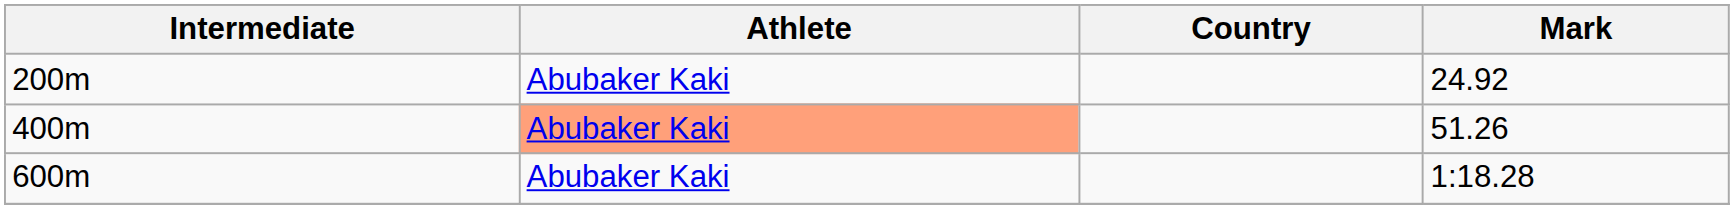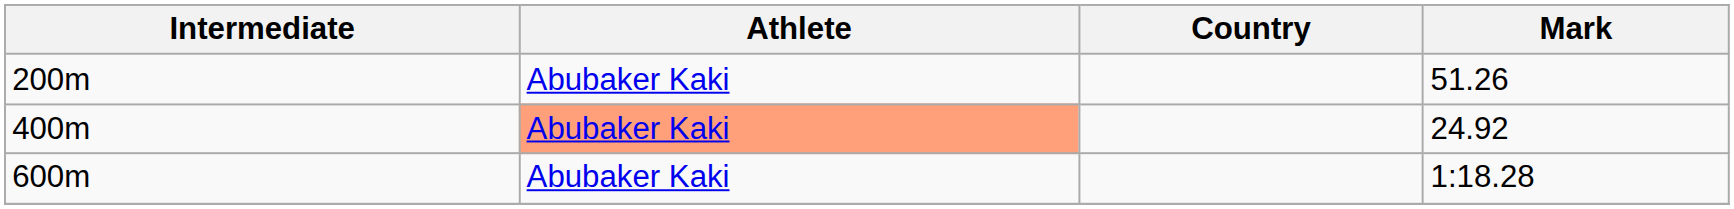200m | Mark: 24.92 -> 51.26
400m | Mark: 51.26 -> 24.92
